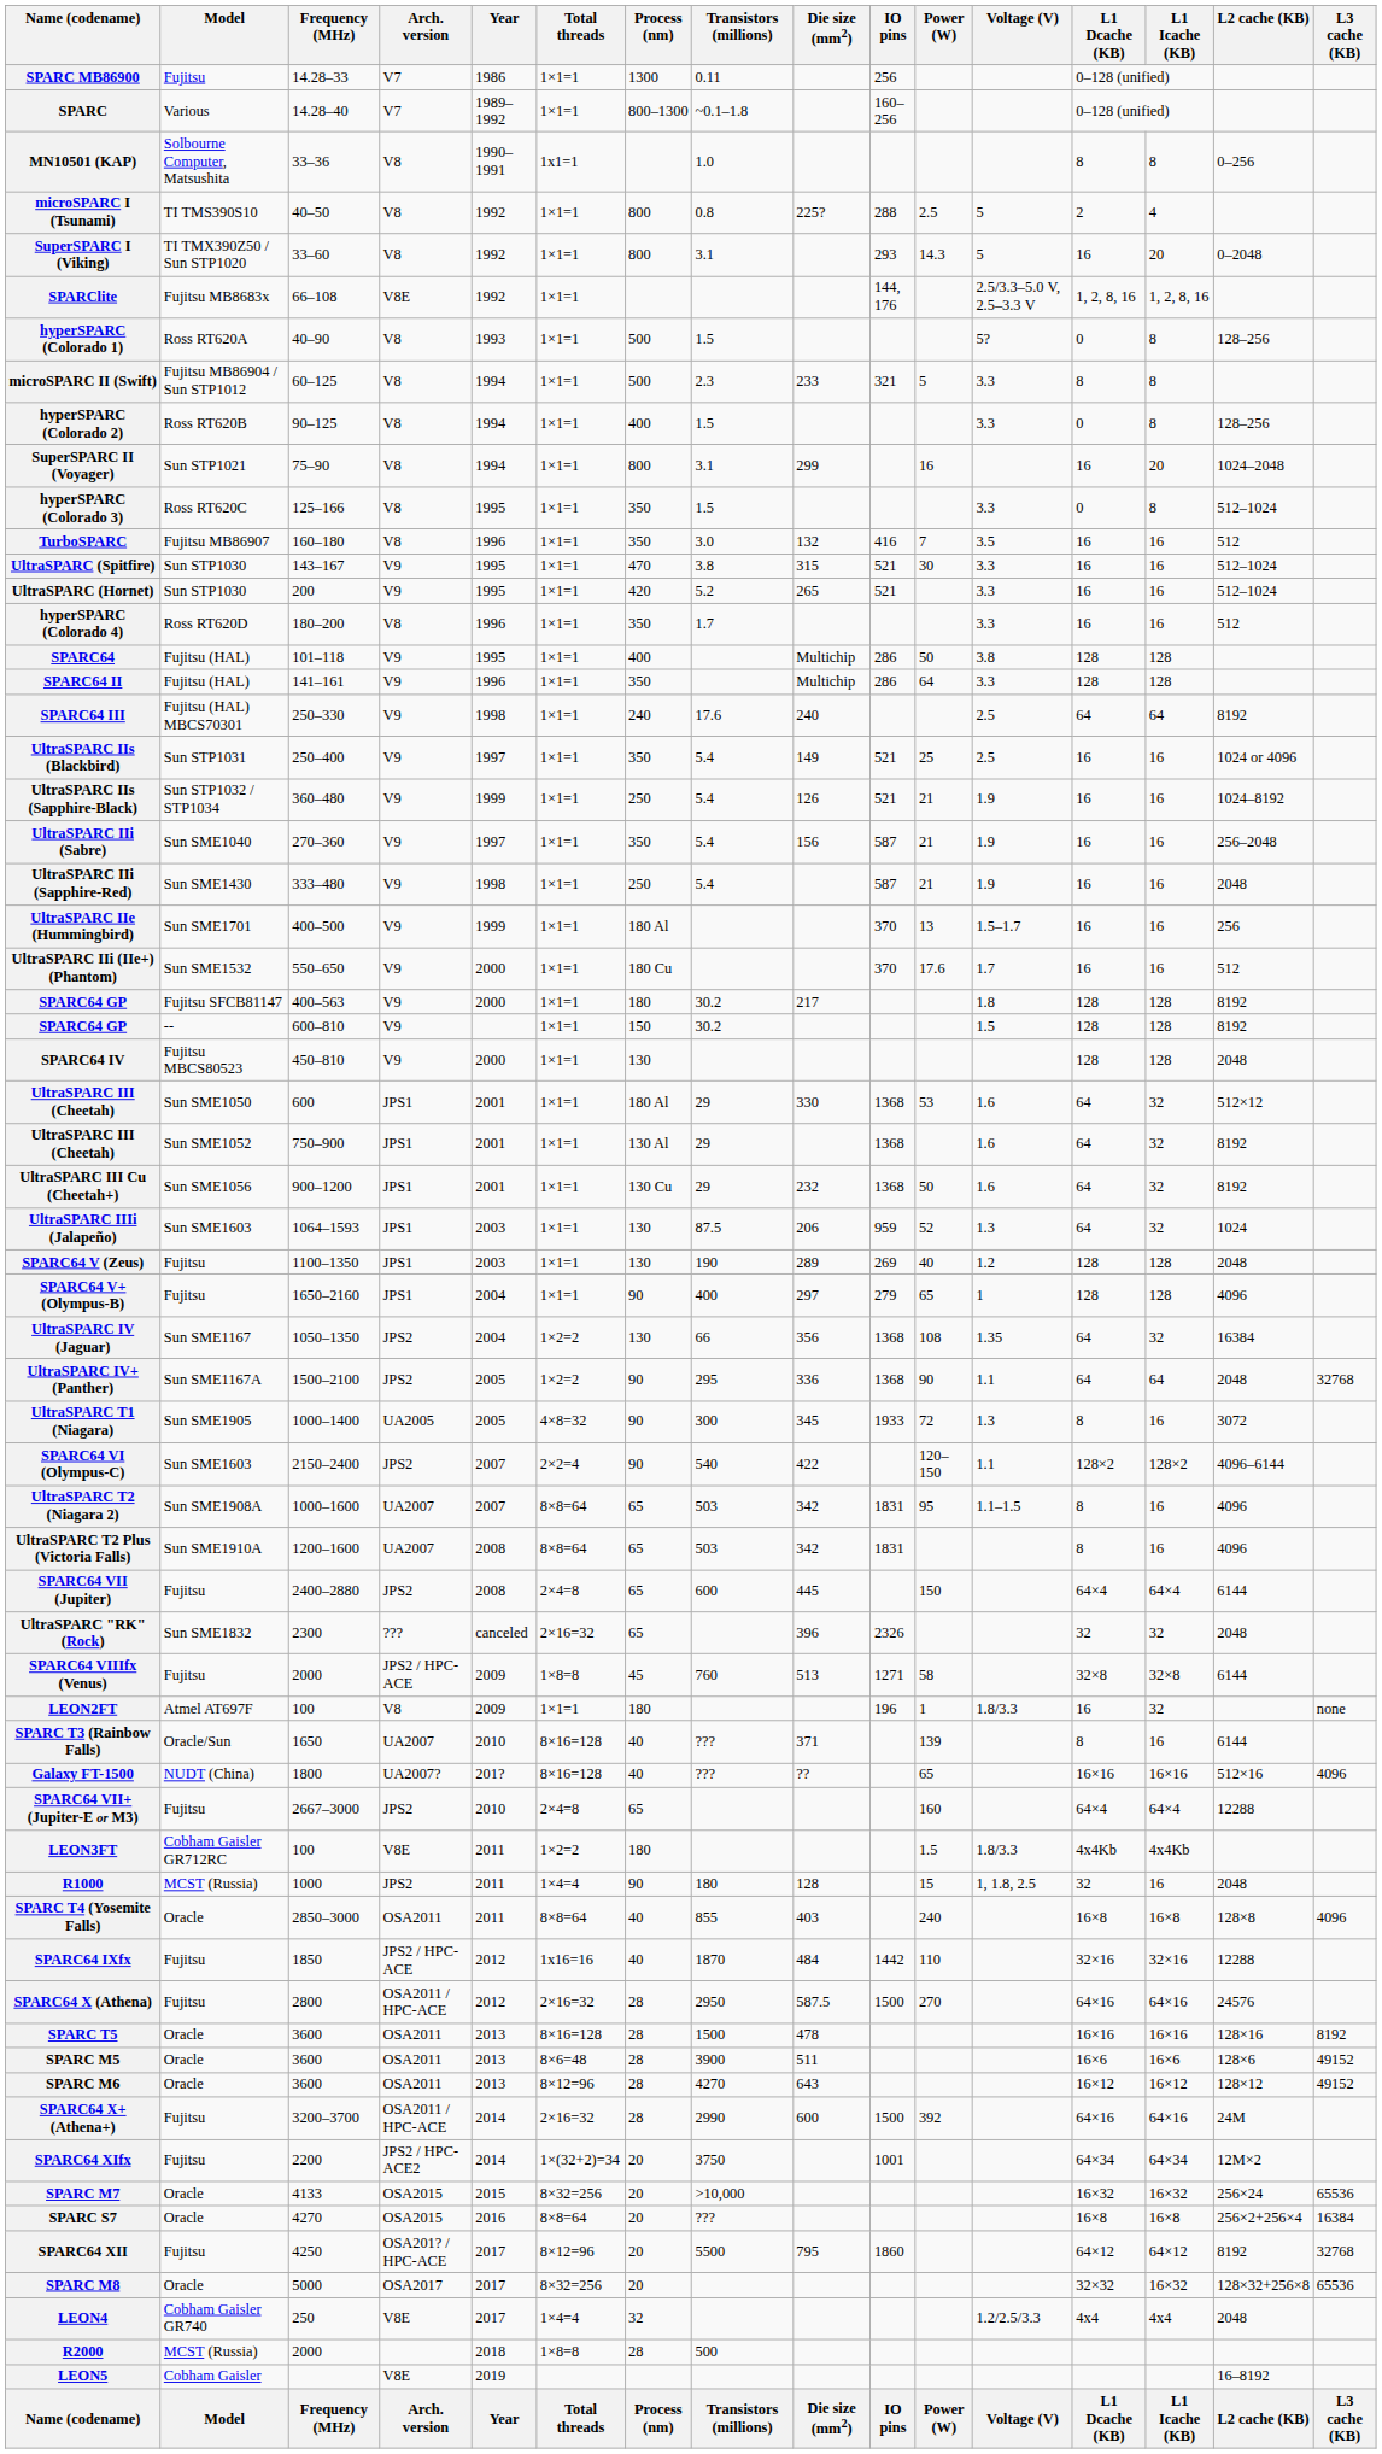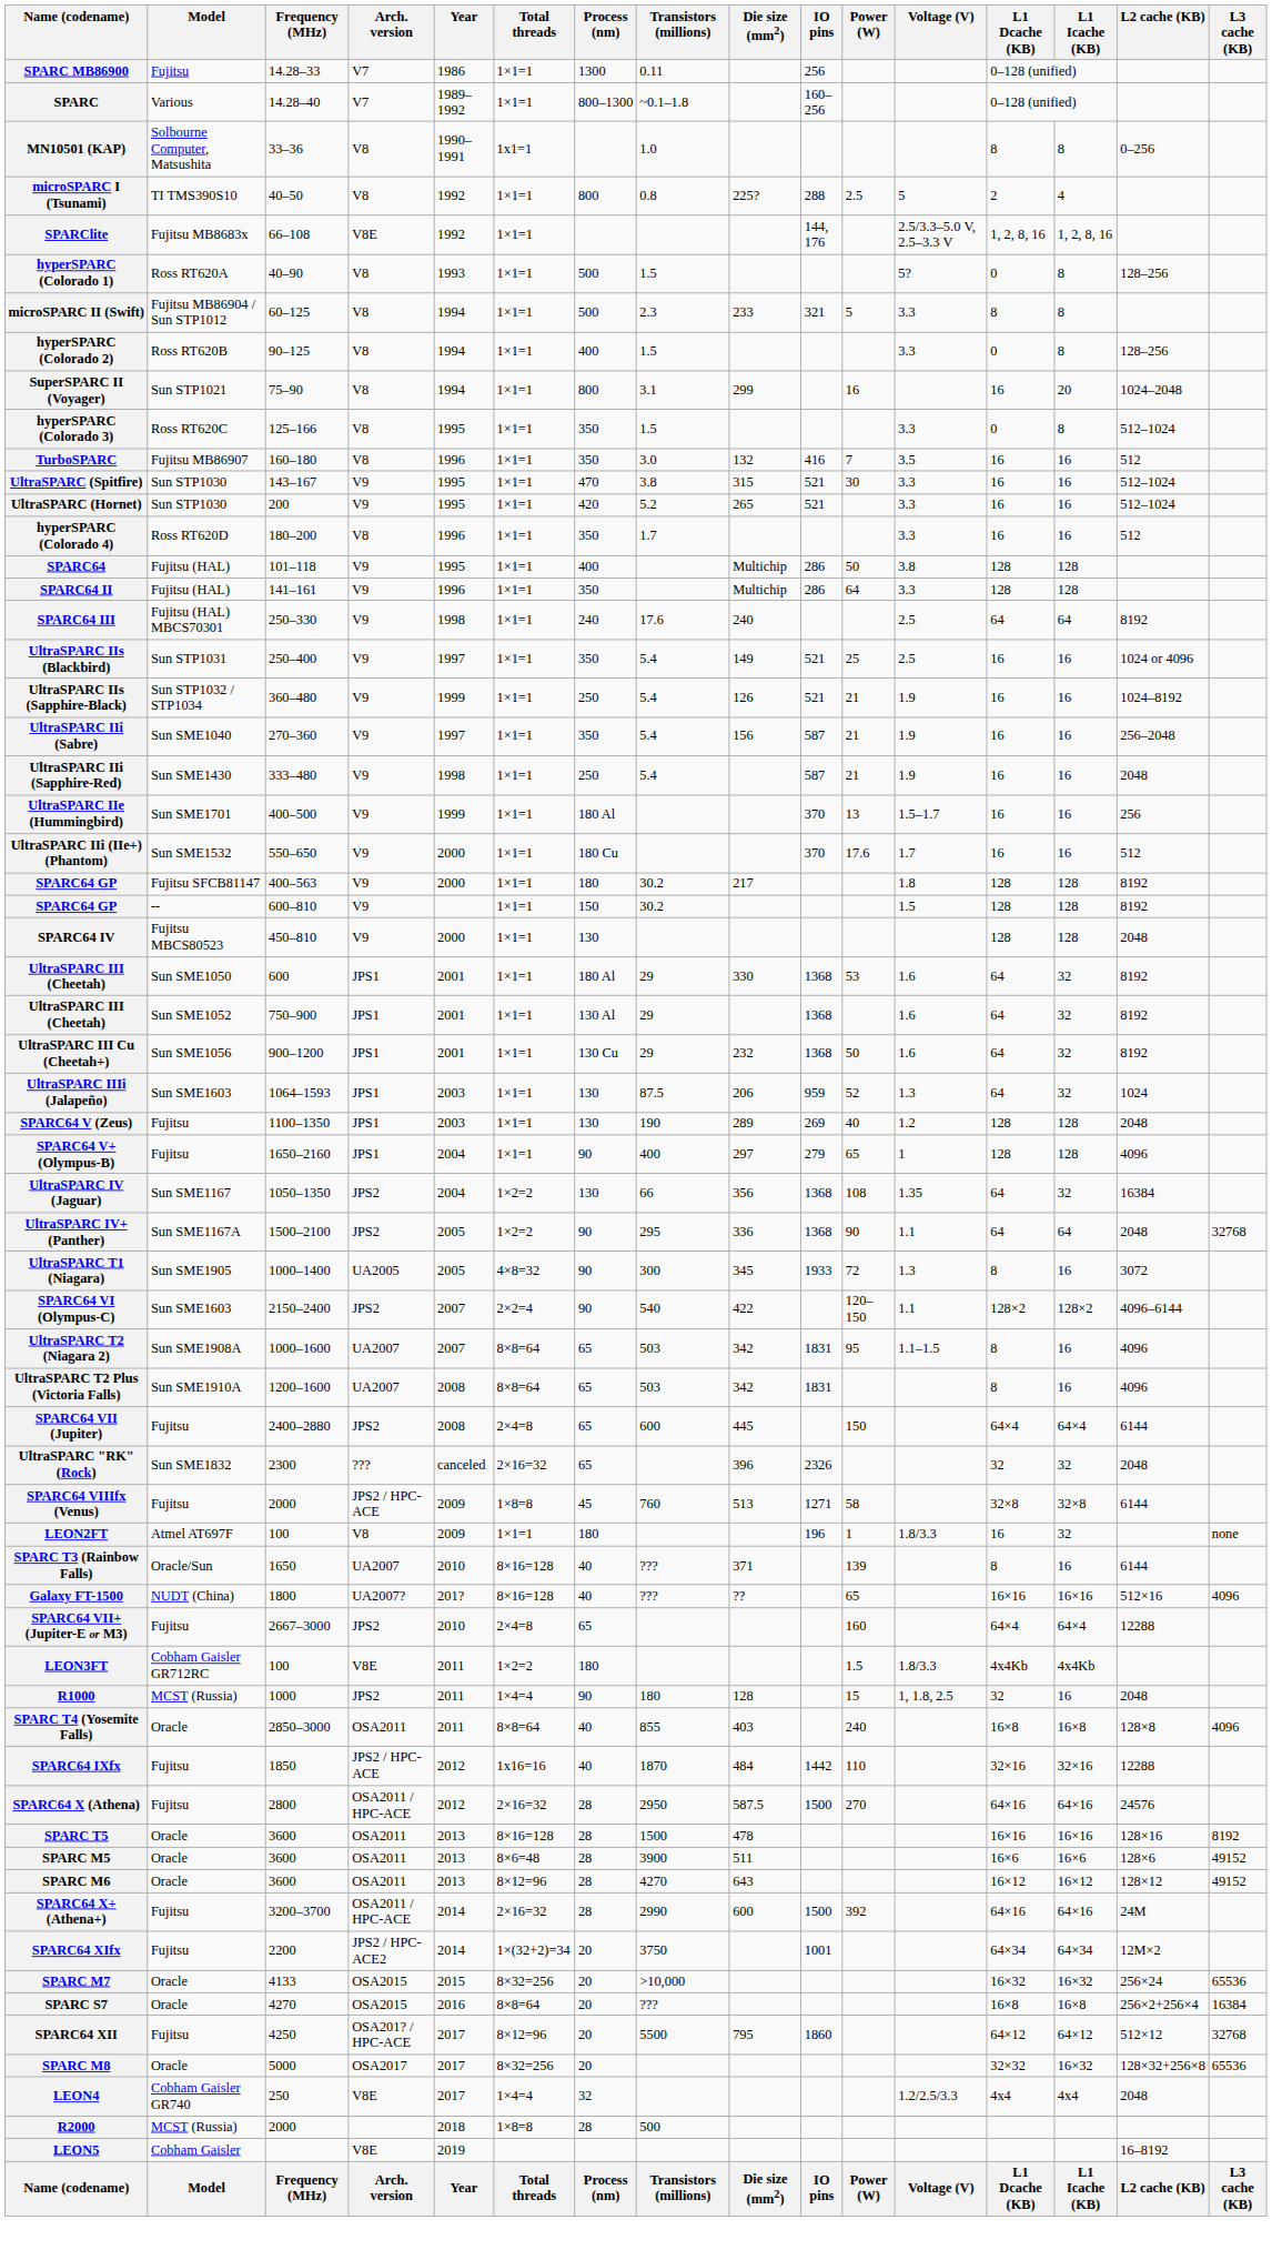- row: SuperSPARC I (Viking) | TI TMX390Z50 / Sun STP1020 | 33–60 | V8 | 1992 | 1×1=1 | 800 | 3.1 | 293 | 14.3 | 5 | 16 | 20 | 0–2048
UltraSPARC III (Cheetah) / 600 | L2 cache (KB): 512×12 -> 8192
SPARC64 XII | L2 cache (KB): 8192 -> 512×12
